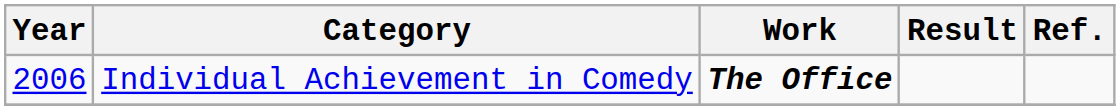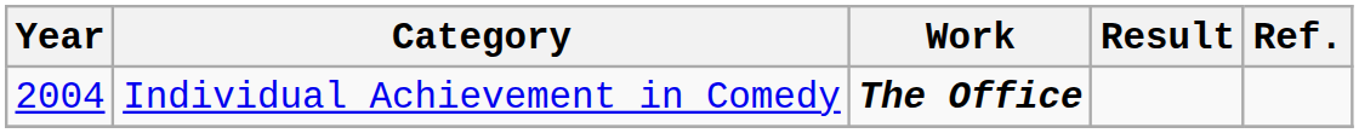Individual Achievement in Comedy | Year: 2006 -> 2004
